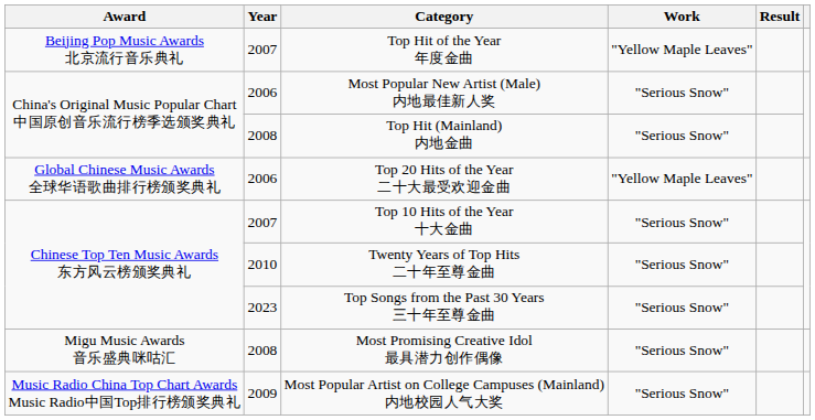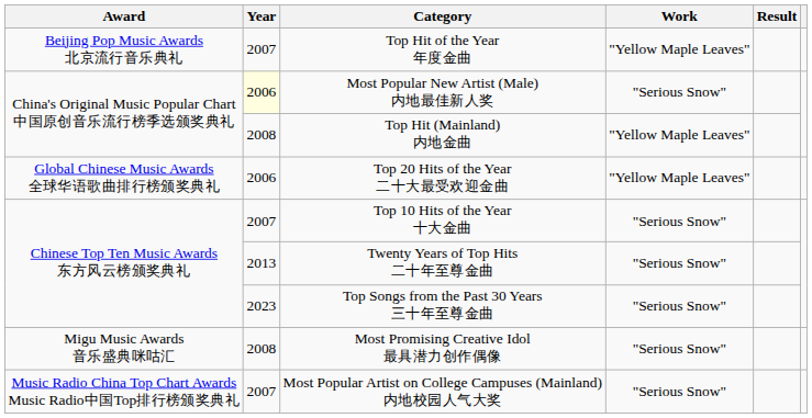Most Popular New Artist (Male) 内地最佳新人奖 | Year: no background -> lightyellow background
Top Hit (Mainland) 内地金曲 | Work: "Serious Snow" -> "Yellow Maple Leaves"
Twenty Years of Top Hits 二十年至尊金曲 | Year: 2010 -> 2013
Most Popular Artist on College Campuses (Mainland) 内地校园人气大奖 | Year: 2009 -> 2007
